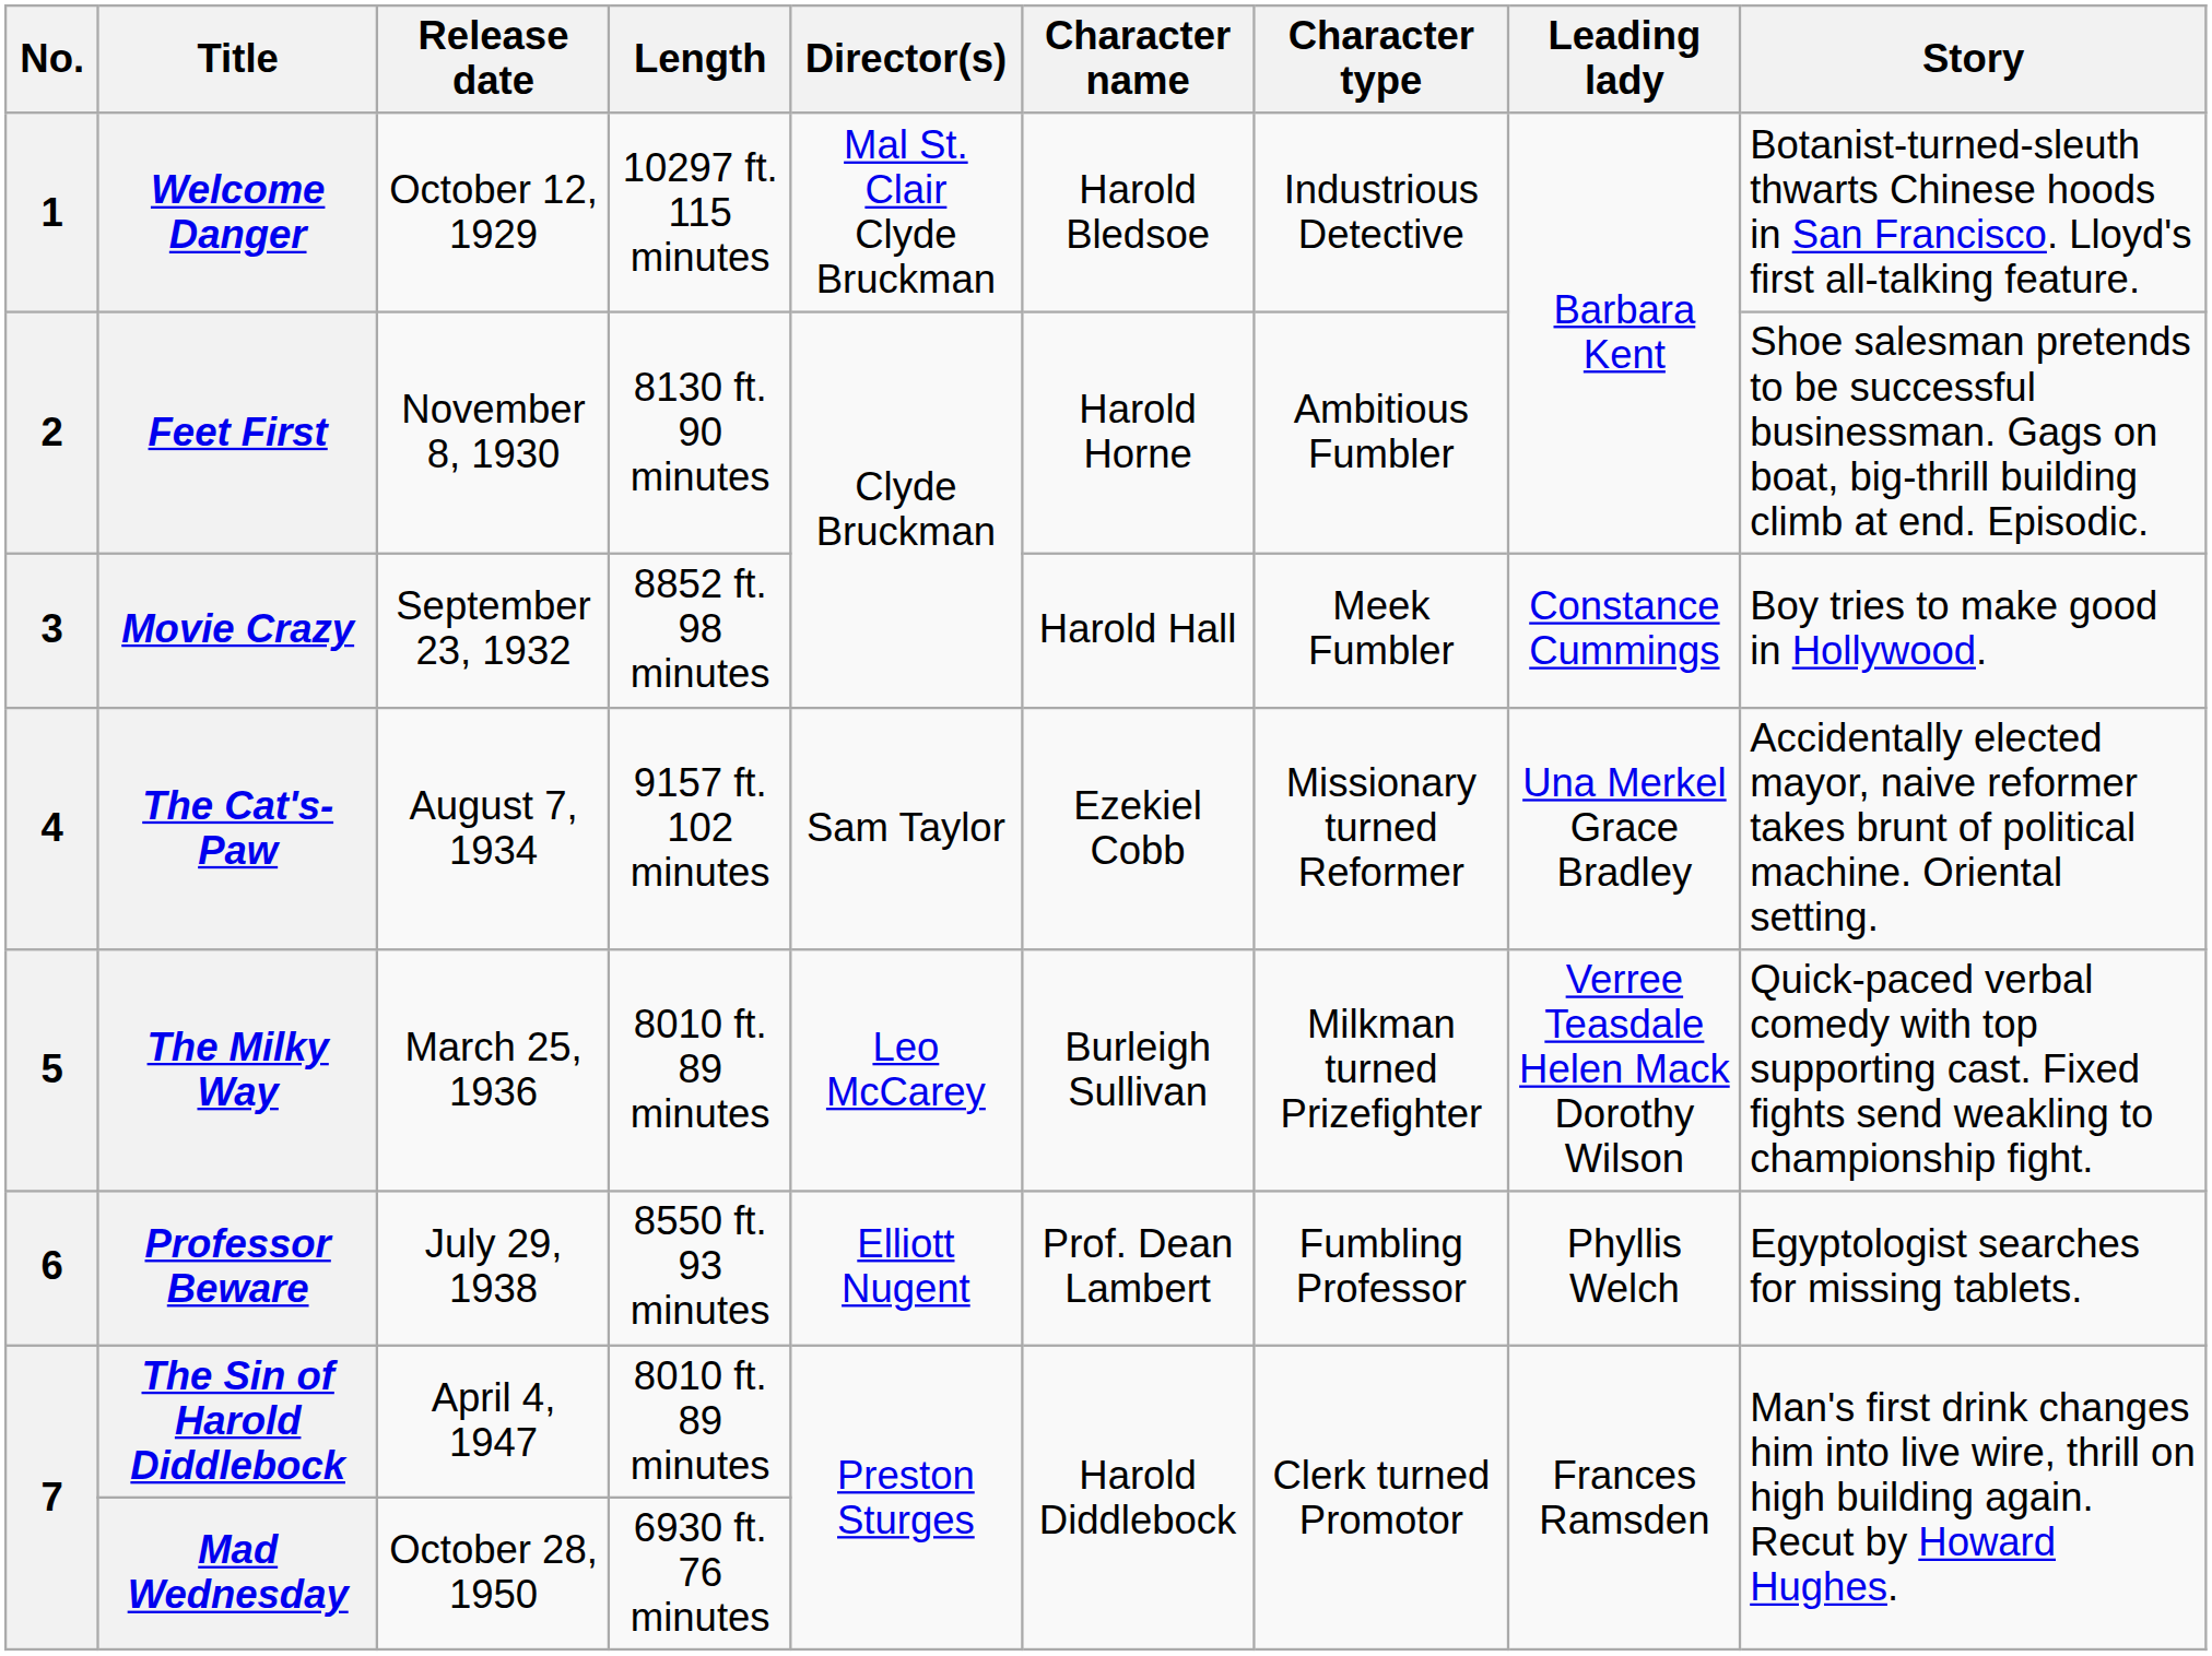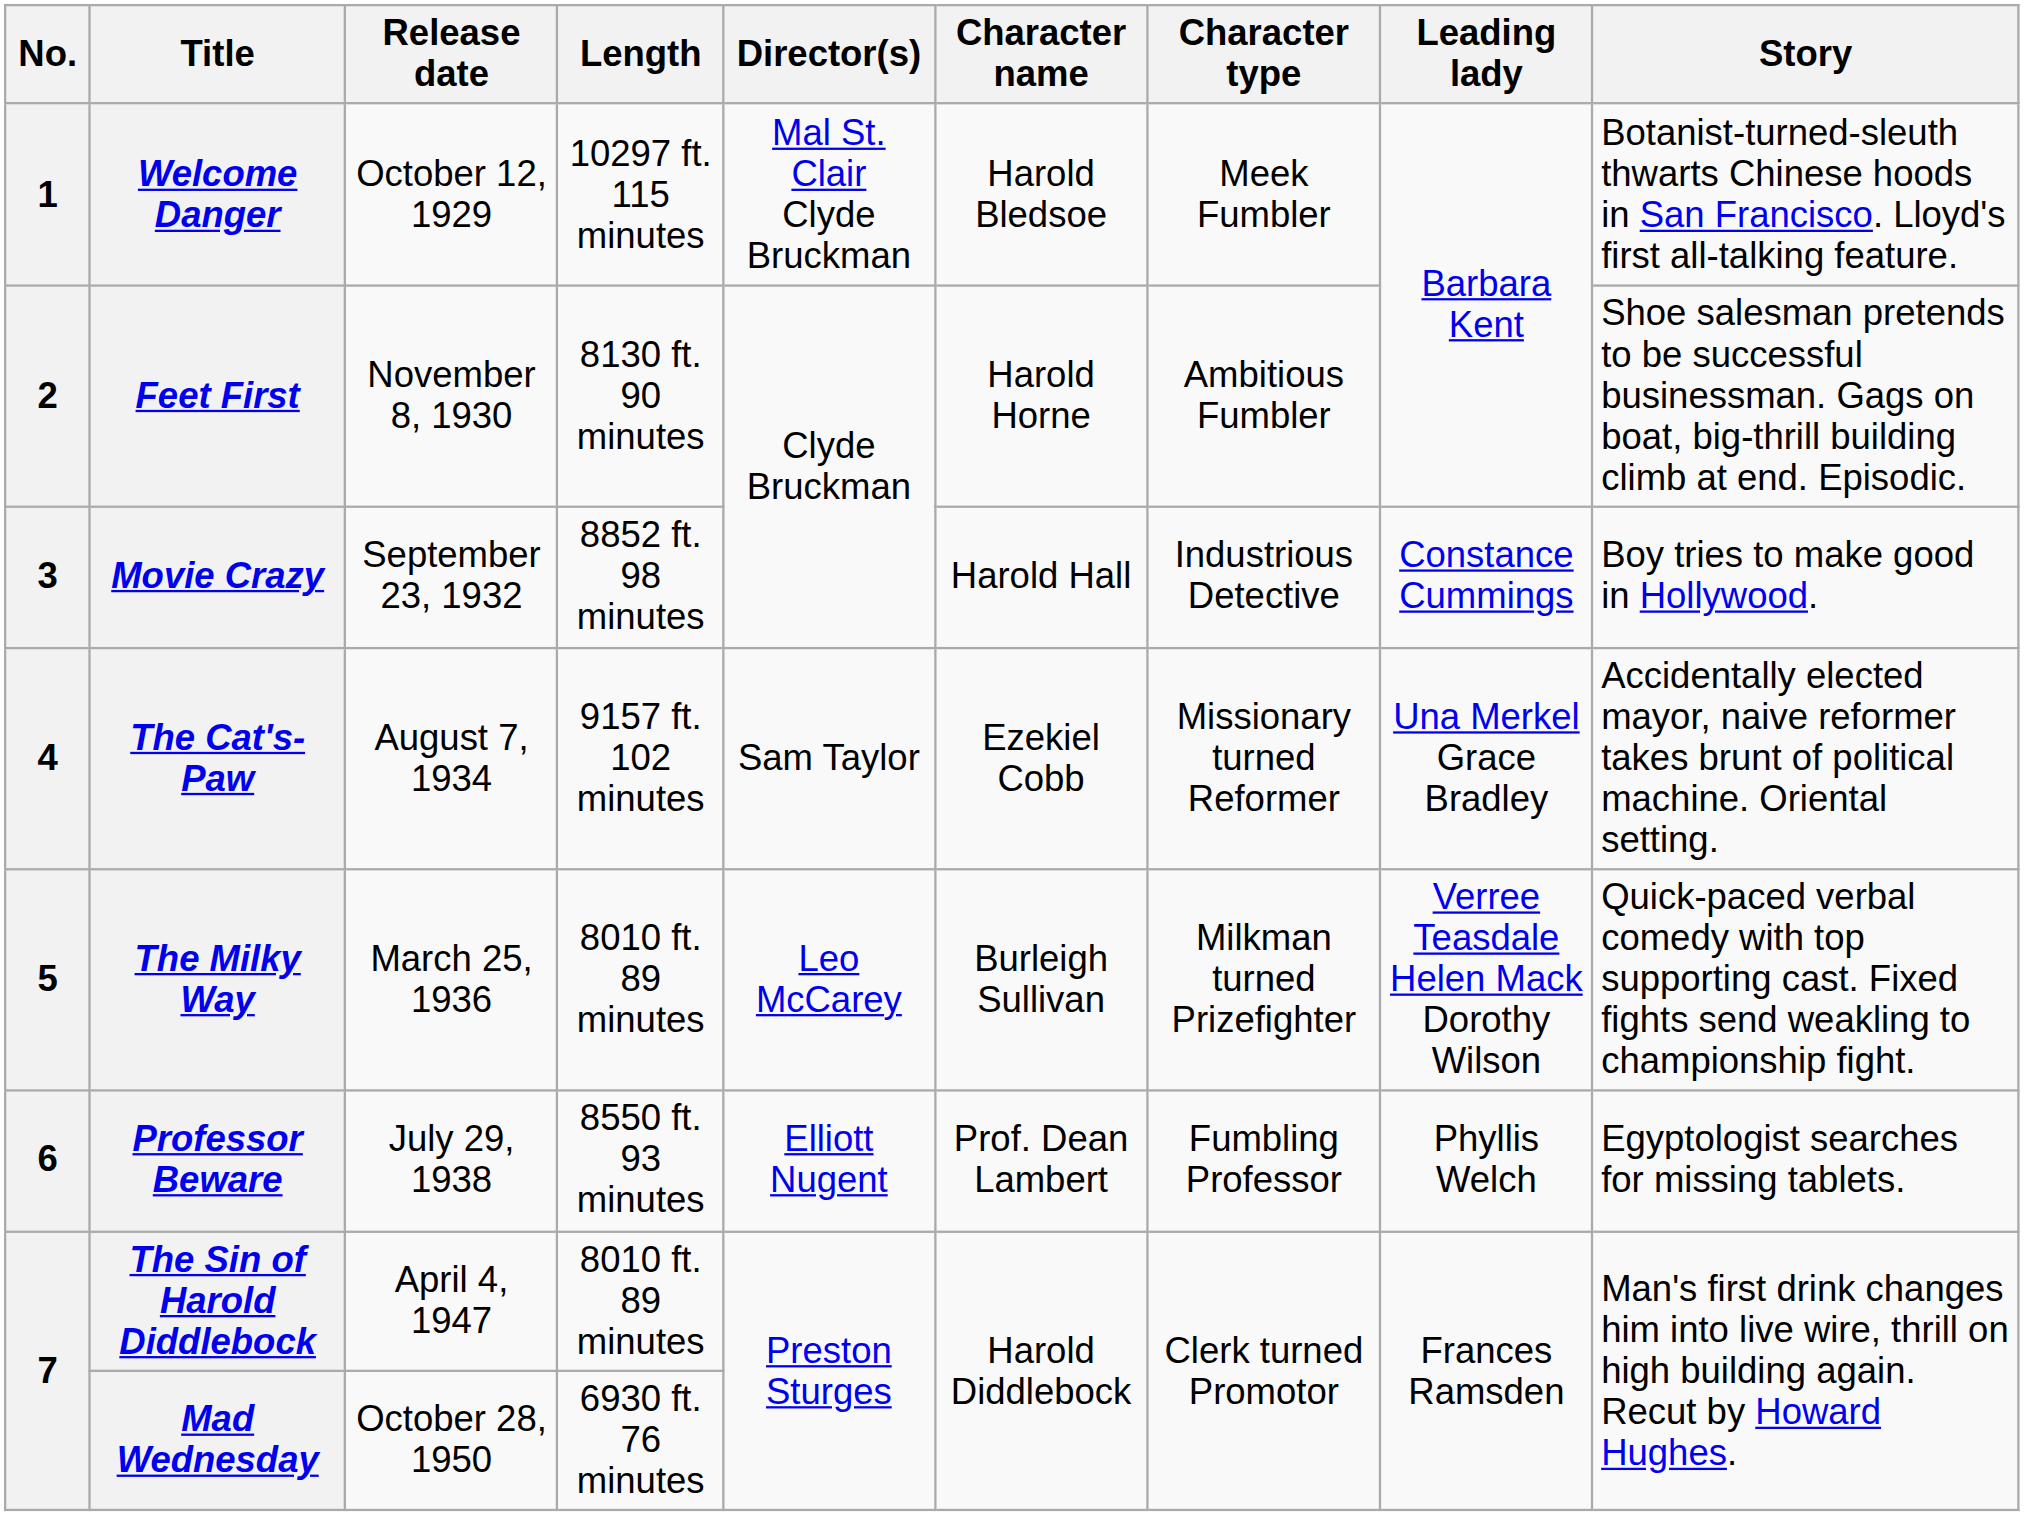Welcome Danger | Character type: Industrious Detective -> Meek Fumbler
Movie Crazy | Character type: Meek Fumbler -> Industrious Detective
